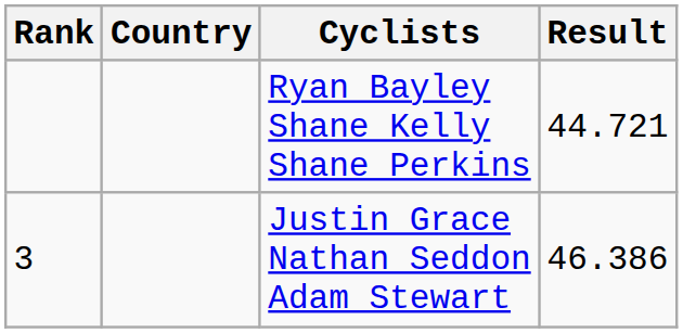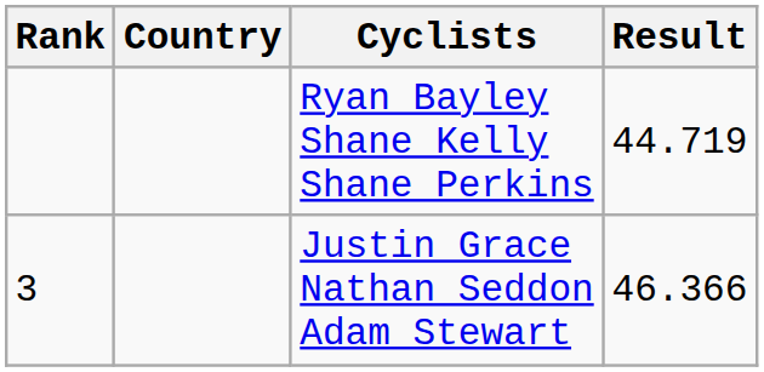Ryan Bayley Shane Kelly Shane Perkins | Result: 44.721 -> 44.719
Justin Grace Nathan Seddon Adam Stewart | Result: 46.386 -> 46.366
